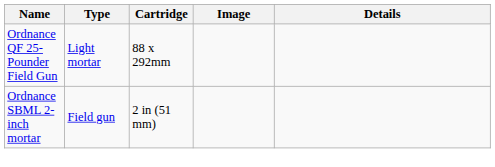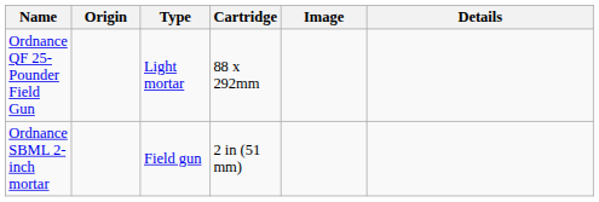+ column: Origin
